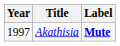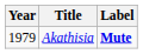Akathisia | Year: 1997 -> 1979
